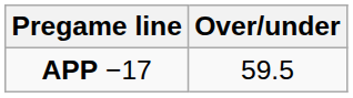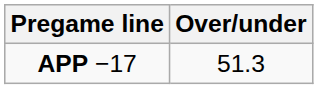APP −17 | Over/under: 59.5 -> 51.3
